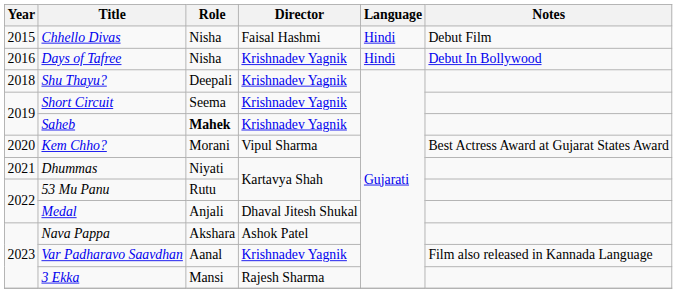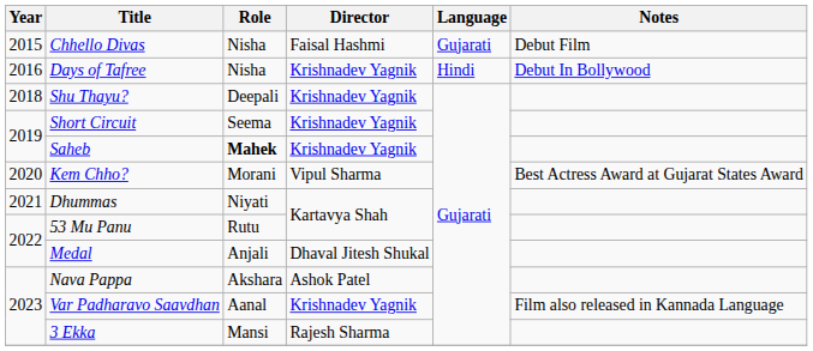Chhello Divas | Language: Hindi -> Gujarati
